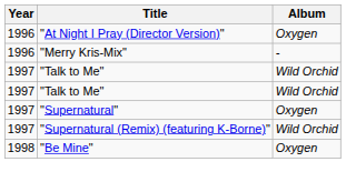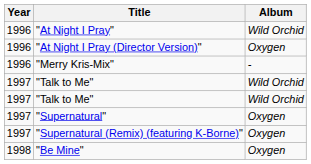+ row: 1996 | "At Night I Pray" | Wild Orchid
"Supernatural (Remix) (featuring K-Borne)" | Album: Wild Orchid -> Oxygen
